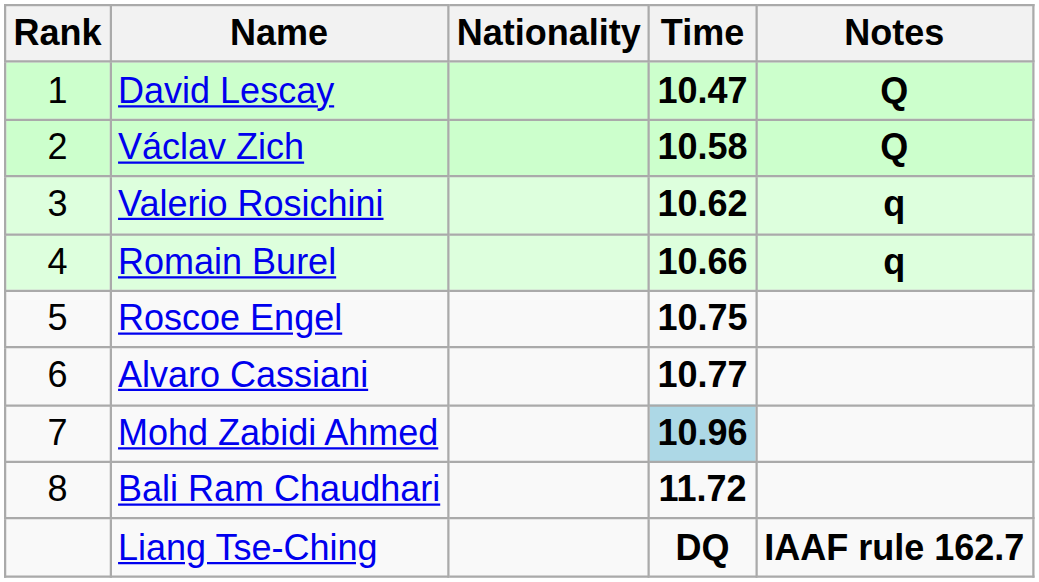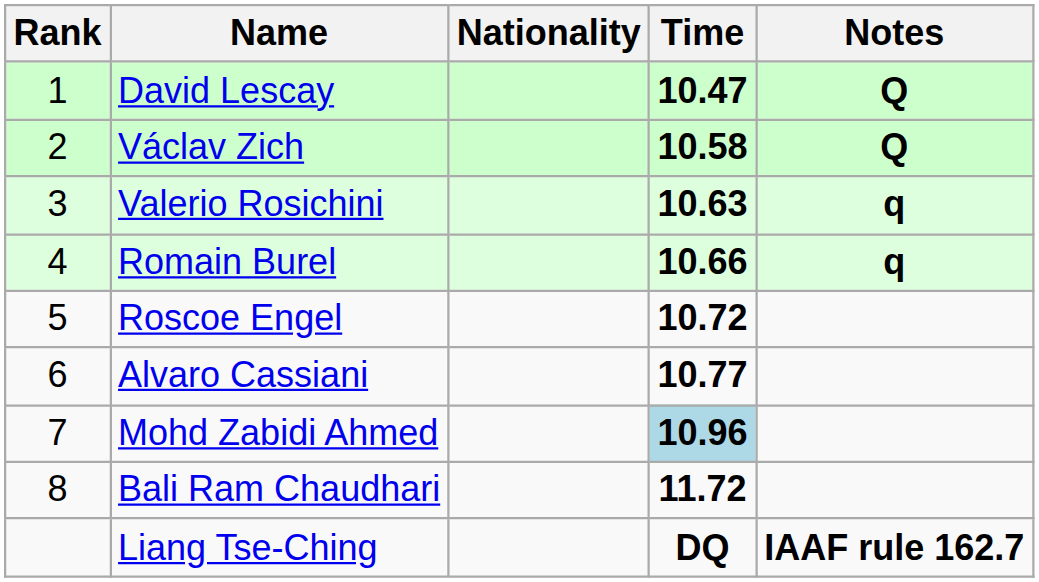Valerio Rosichini | Time: 10.62 -> 10.63
Roscoe Engel | Time: 10.75 -> 10.72
